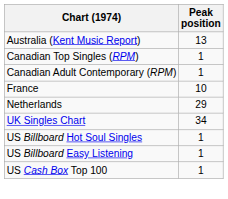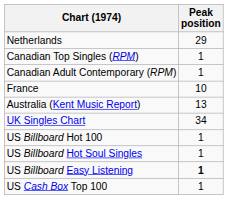rows swapped: Australia (Kent Music Report) <-> Netherlands
+ row: US Billboard Hot 100 | 1
US Billboard Easy Listening | Peak position: normal -> bold
